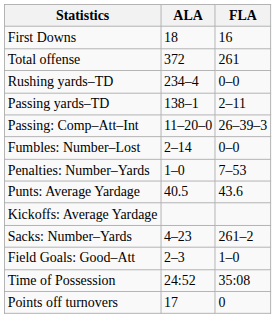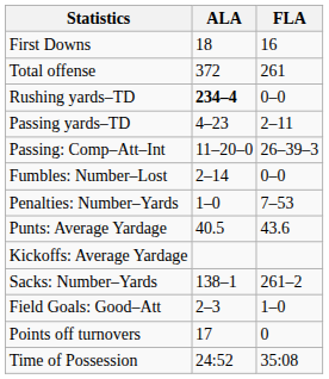Rushing yards–TD | ALA: normal -> bold
Passing yards–TD | ALA: 138–1 -> 4–23
Sacks: Number–Yards | ALA: 4–23 -> 138–1
rows swapped: Points off turnovers <-> Time of Possession
